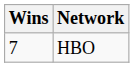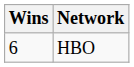HBO | Wins: 7 -> 6
